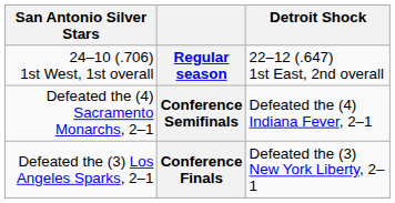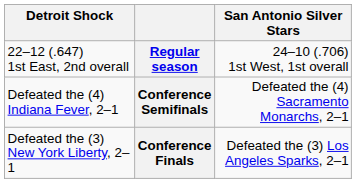columns swapped: San Antonio Silver Stars <-> Detroit Shock
